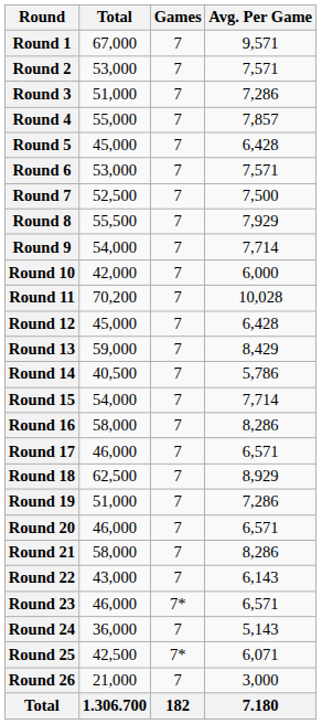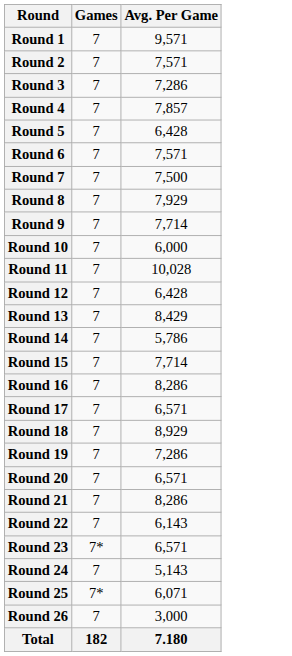- column: Total | 67,000 | 53,000 | 51,000 | 55,000 | 45,000 | 53,000 | 52,500 | 55,500 | 54,000 | 42,000 | 70,200 | 45,000 | 59,000 | 40,500 | 54,000 | 58,000 | 46,000 | 62,500 | 51,000 | 46,000 | 58,000 | 43,000 | 46,000 | 36,000 | 42,500 | 21,000 | 1.306.700
